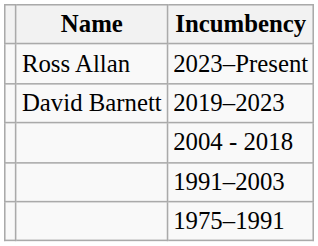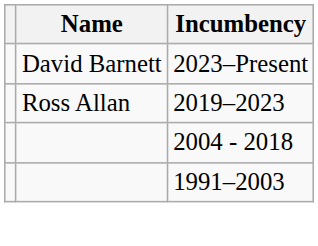2023–Present | Name: Ross Allan -> David Barnett
2019–2023 | Name: David Barnett -> Ross Allan
- row: 1975–1991
